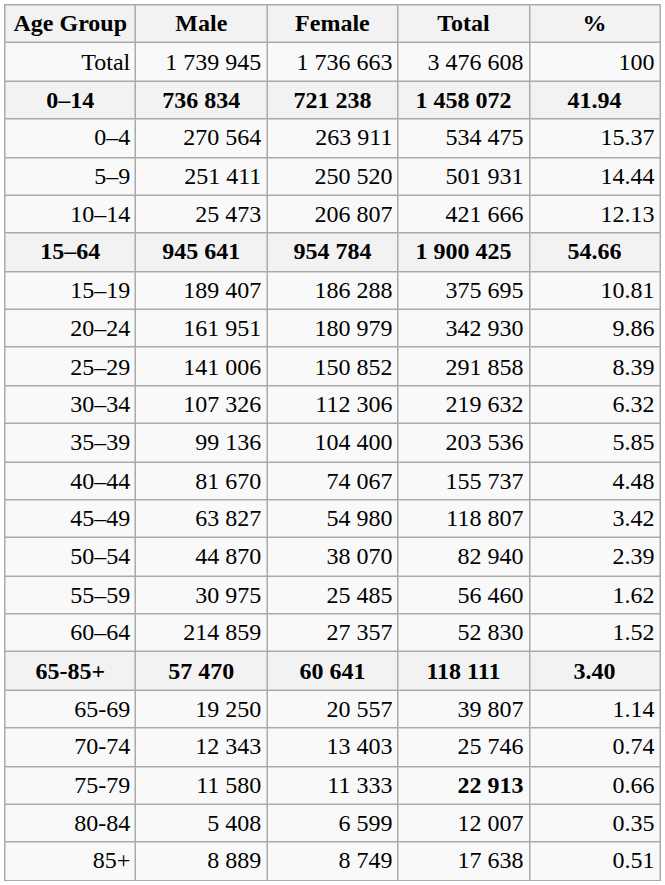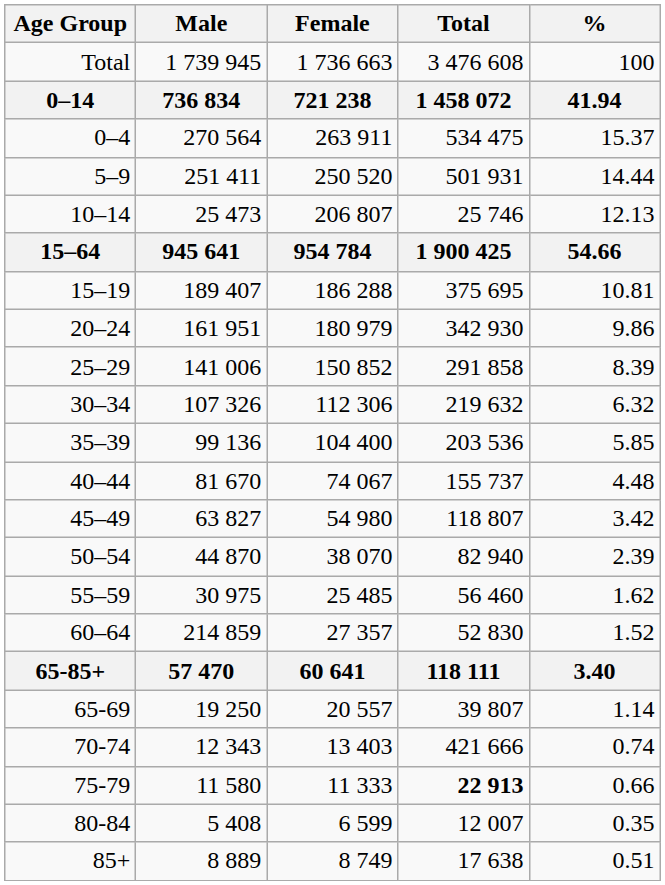10–14 | Total: 421 666 -> 25 746
70-74 | Total: 25 746 -> 421 666
